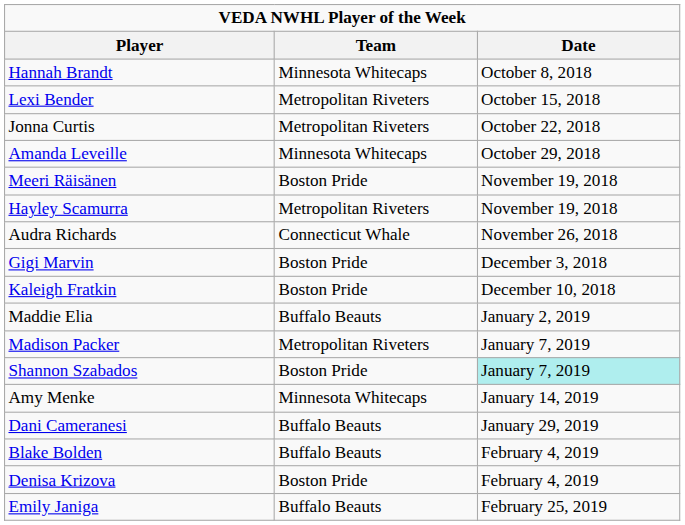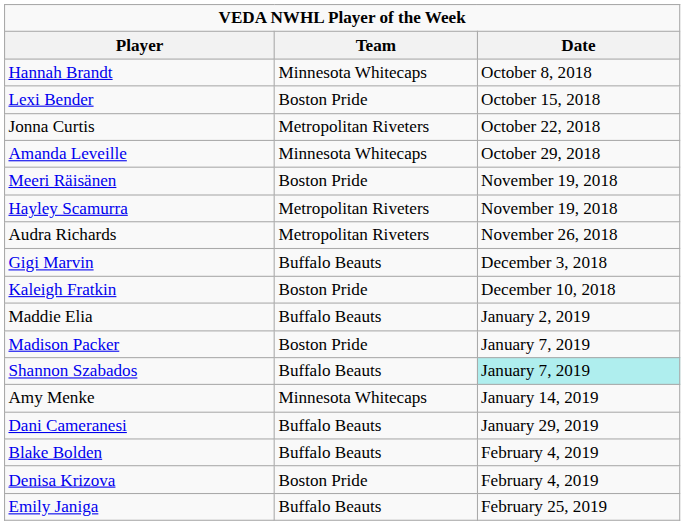Lexi Bender | Team: Metropolitan Riveters -> Boston Pride
Audra Richards | Team: Connecticut Whale -> Metropolitan Riveters
Gigi Marvin | Team: Boston Pride -> Buffalo Beauts
Madison Packer | Team: Metropolitan Riveters -> Boston Pride
Shannon Szabados | Team: Boston Pride -> Buffalo Beauts
